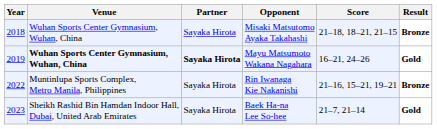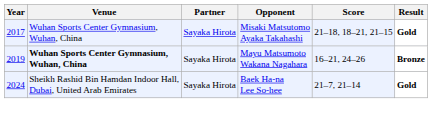Misaki Matsutomo Ayaka Takahashi | Year: 2018 -> 2017
Misaki Matsutomo Ayaka Takahashi | Result: Bronze -> Gold
Mayu Matsumoto Wakana Nagahara | Partner: bold -> normal
Mayu Matsumoto Wakana Nagahara | Result: Gold -> Bronze
- row: 2022 | Muntinlupa Sports Complex, Metro Manila, Philippines | Sayaka Hirota | Rin Iwanaga Kie Nakanishi | 21–16, 15–21, 19–21 | Bronze
Baek Ha-na Lee So-hee | Year: 2023 -> 2024
